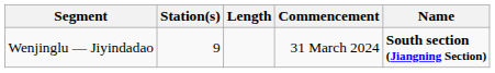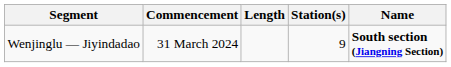columns swapped: Commencement <-> Station(s)
